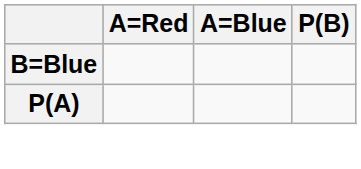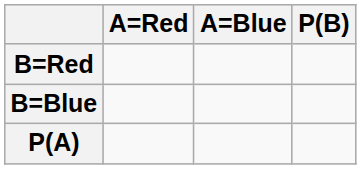+ row: B=Red
